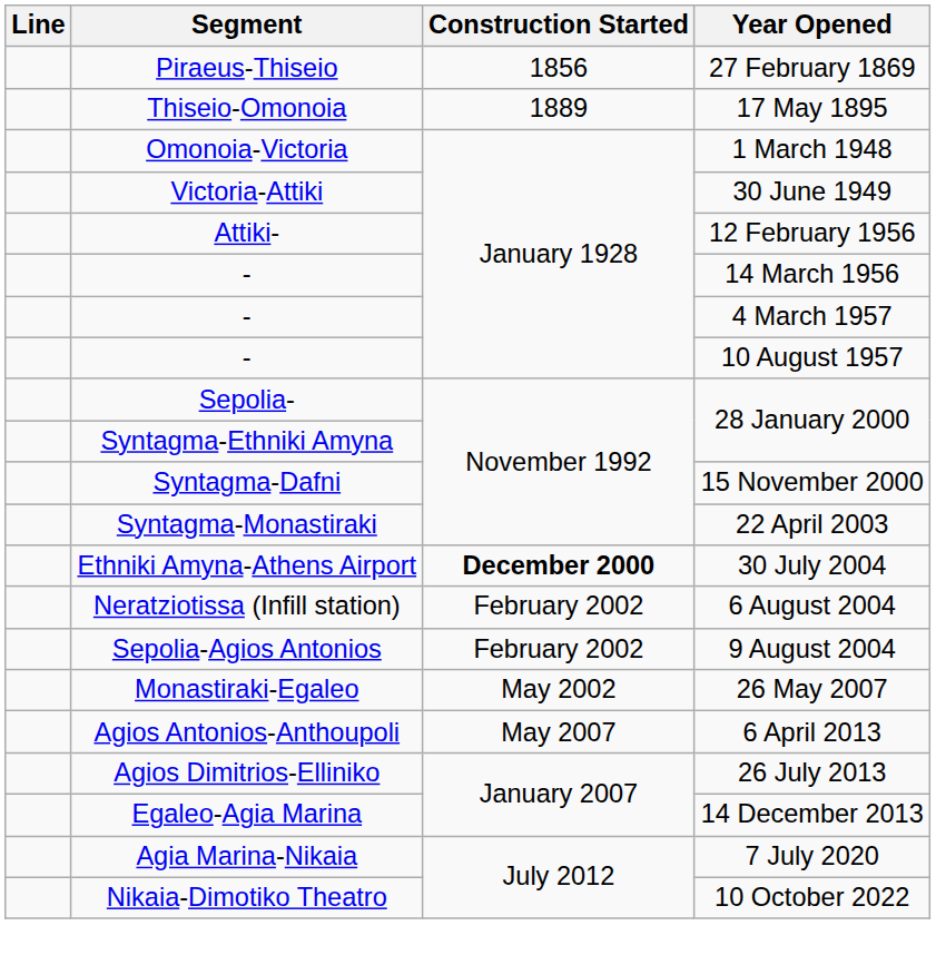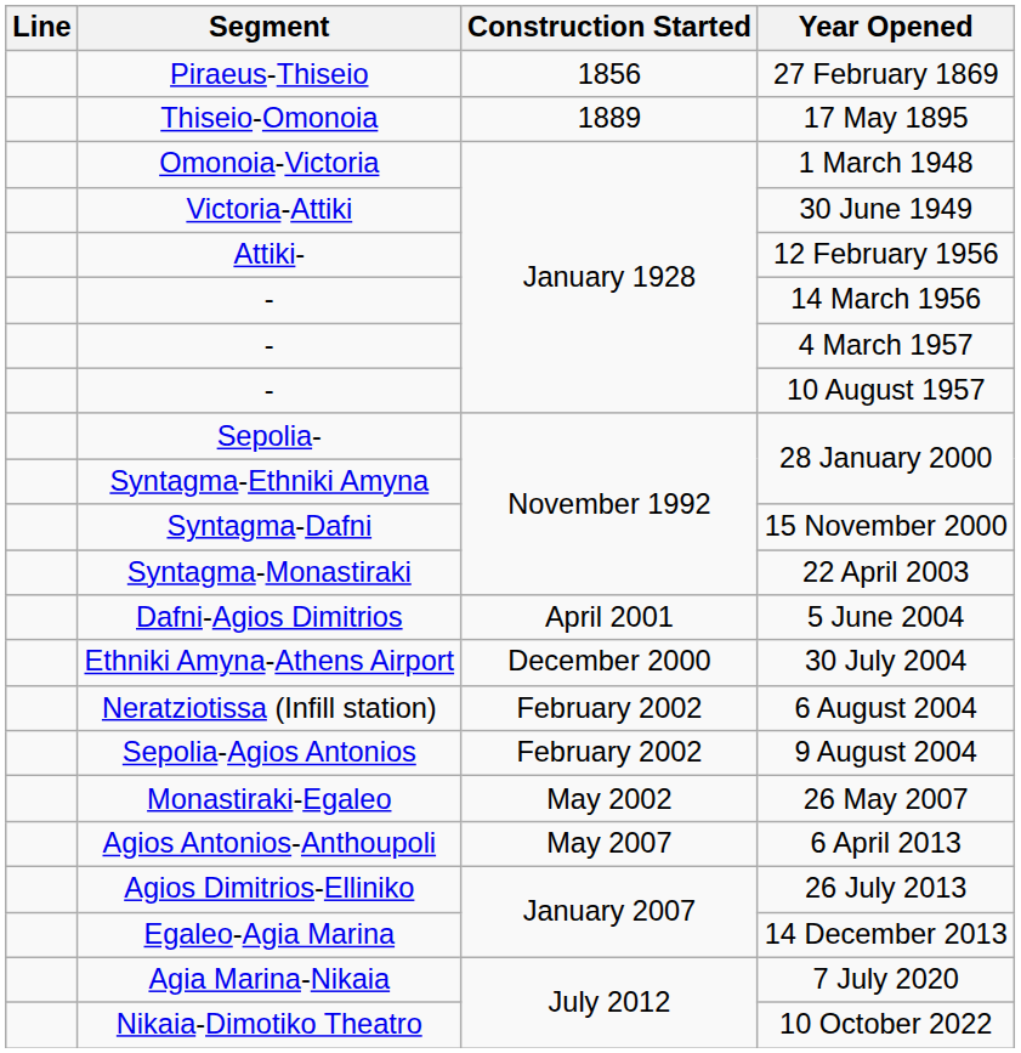+ row: Dafni-Agios Dimitrios | April 2001 | 5 June 2004
30 July 2004 | Construction Started: bold -> normal
